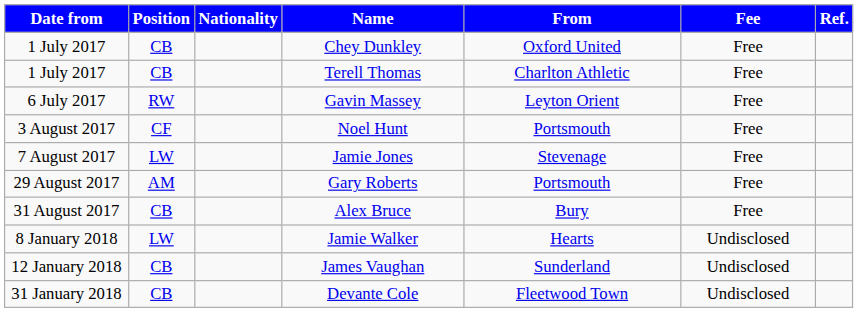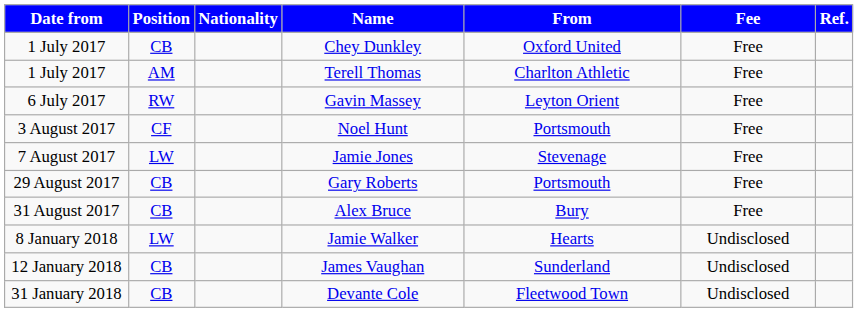Terell Thomas | Position: CB -> AM
Gary Roberts | Position: AM -> CB
